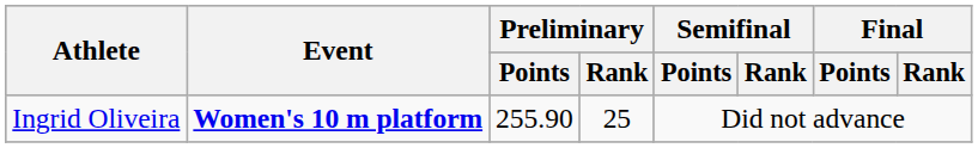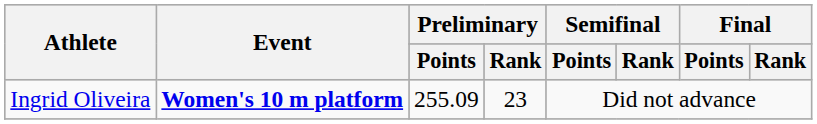Ingrid Oliveira | Preliminary / Points: 255.90 -> 255.09
Ingrid Oliveira | Preliminary / Rank: 25 -> 23
